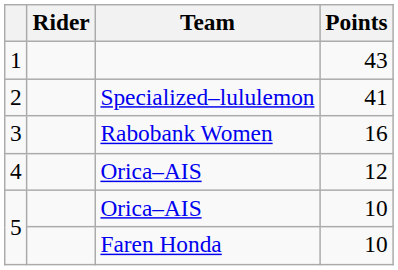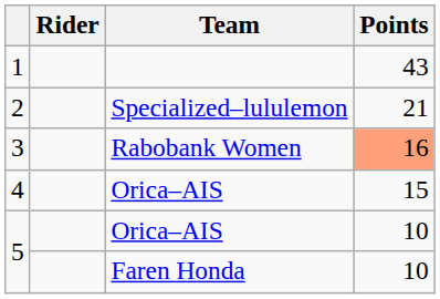2 | Points: 41 -> 21
3 | Points: no background -> lightsalmon background
4 | Points: 12 -> 15
